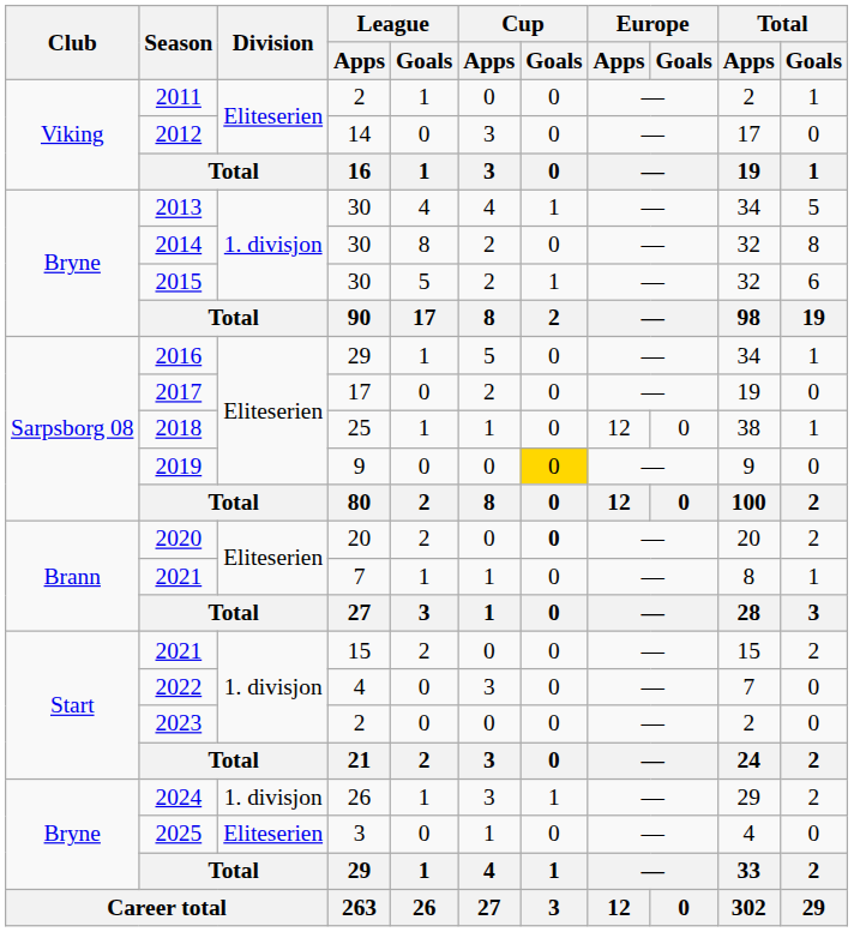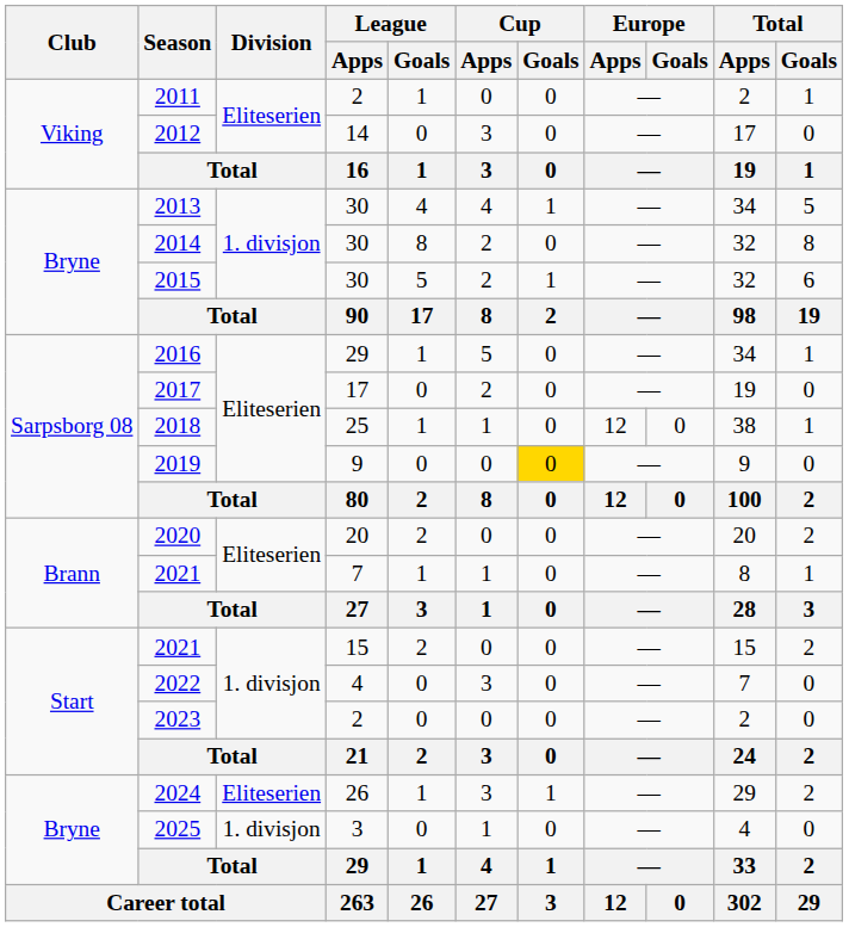2020 | Cup / Goals: bold -> normal
2024 | Division: 1. divisjon -> Eliteserien
2025 | Division: Eliteserien -> 1. divisjon
